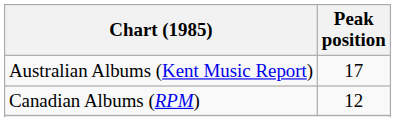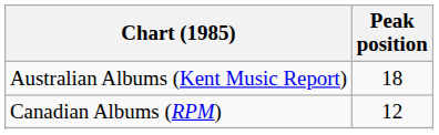Australian Albums (Kent Music Report) | Peak position: 17 -> 18
